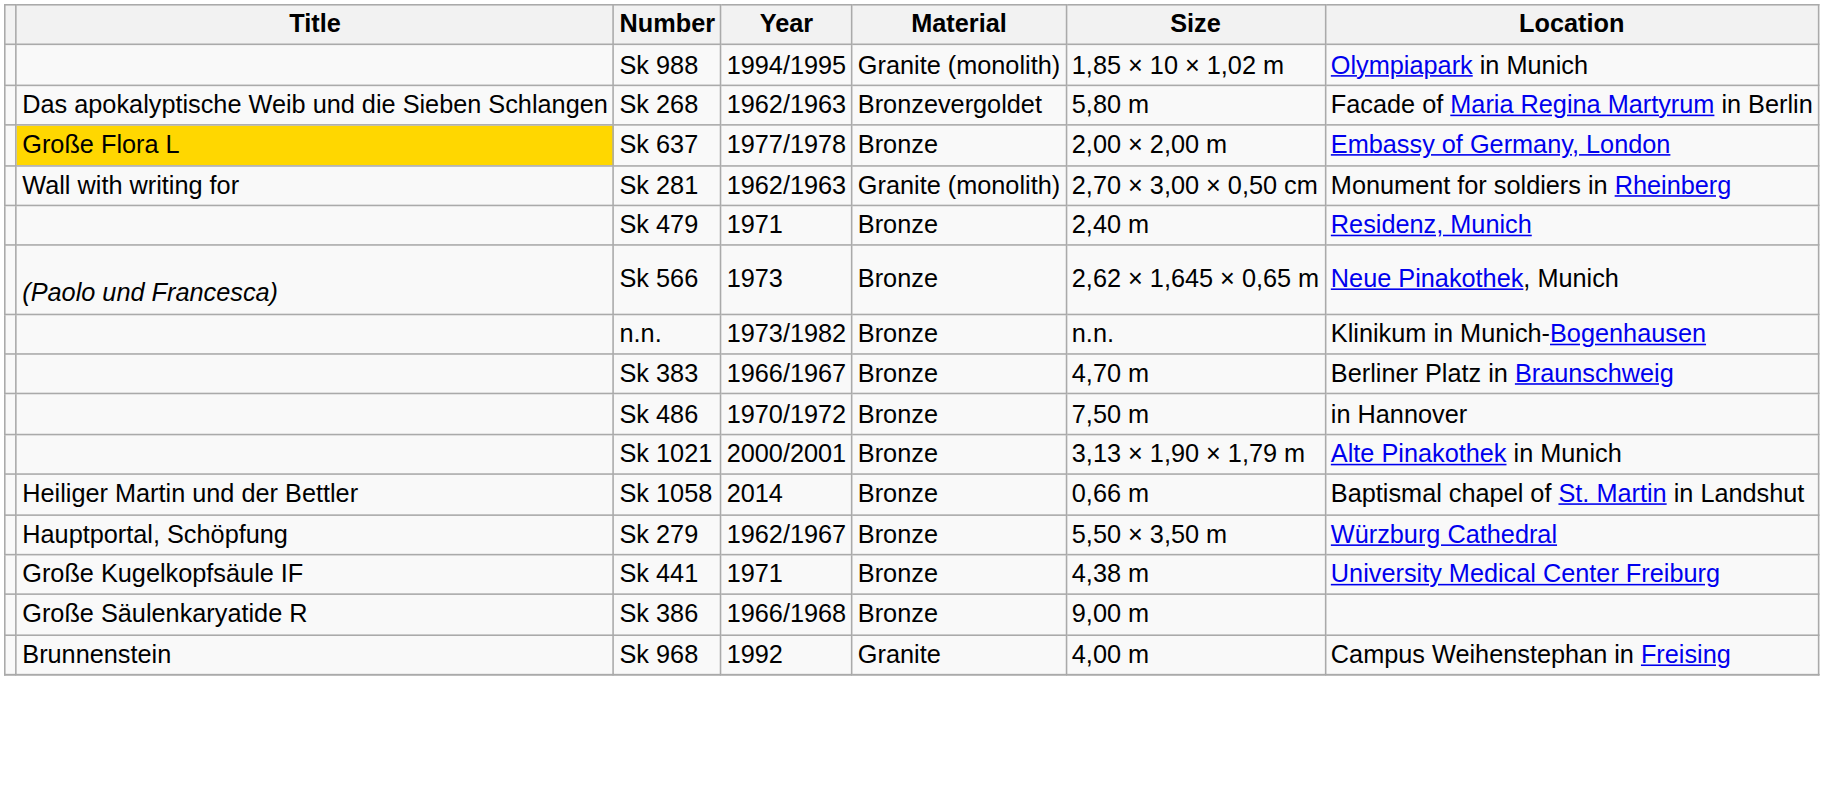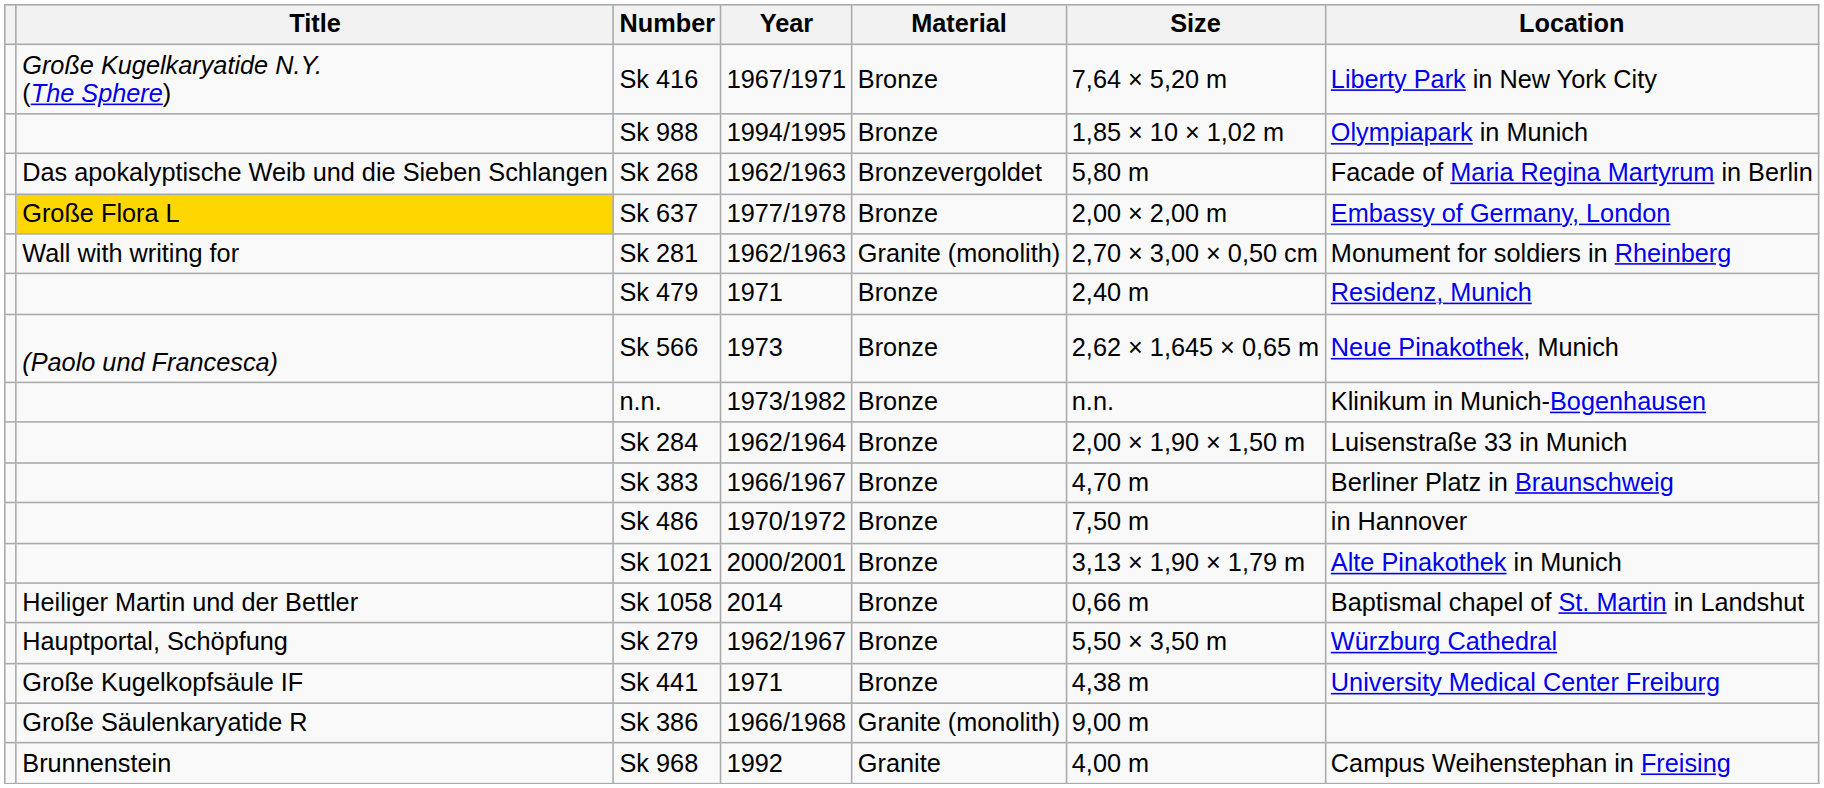+ row: Große Kugelkaryatide N.Y. (The Sphere) | Sk 416 | 1967/1971 | Bronze | 7,64 × 5,20 m | Liberty Park in New York City
Sk 988 | Material: Granite (monolith) -> Bronze
+ row: Sk 284 | 1962/1964 | Bronze | 2,00 × 1,90 × 1,50 m | Luisenstraße 33 in Munich
Sk 386 | Material: Bronze -> Granite (monolith)
